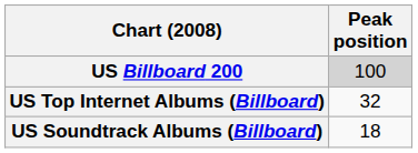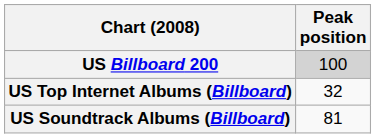US Soundtrack Albums (Billboard) | Peak position: 18 -> 81
